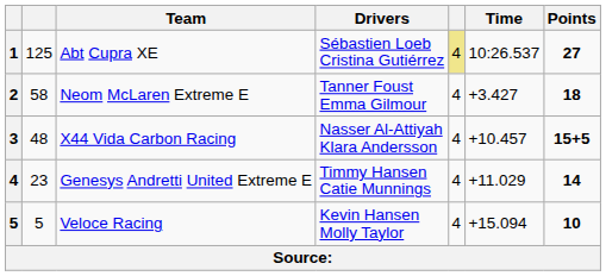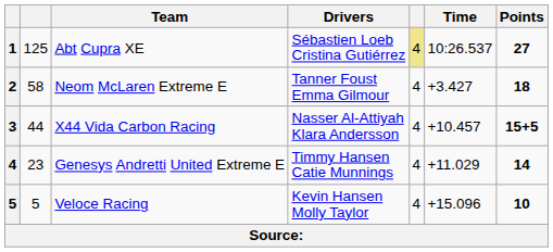X44 Vida Carbon Racing | column 2: 48 -> 44
Veloce Racing | Time: +15.094 -> +15.096
